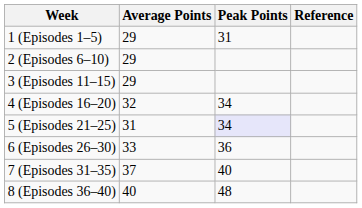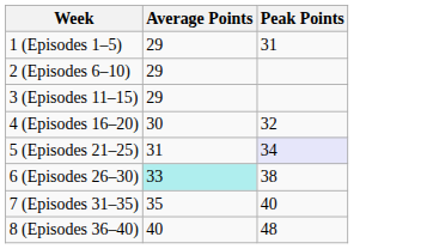- column: Reference
4 (Episodes 16–20) | Average Points: 32 -> 30
4 (Episodes 16–20) | Peak Points: 34 -> 32
6 (Episodes 26–30) | Average Points: no background -> paleturquoise background
6 (Episodes 26–30) | Peak Points: 36 -> 38
7 (Episodes 31–35) | Average Points: 37 -> 35
